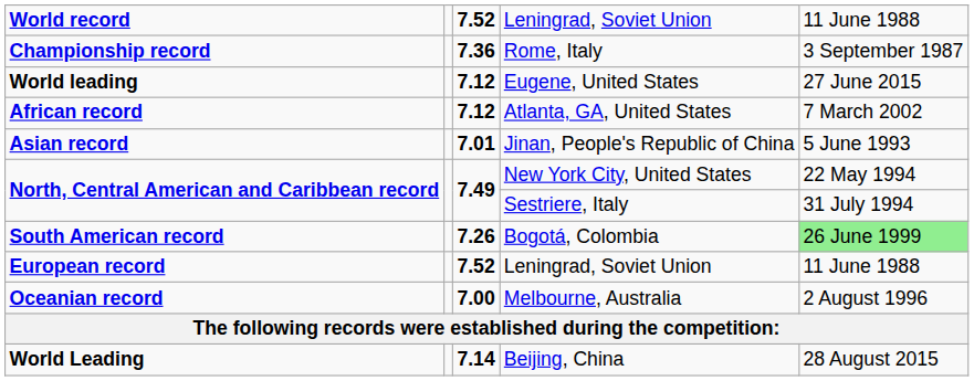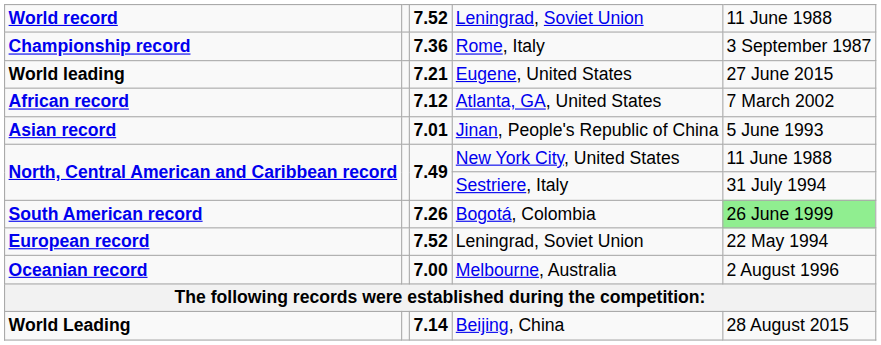Eugene, United States | column 3: 7.12 -> 7.21
New York City, United States | column 5: 22 May 1994 -> 11 June 1988
European record / Leningrad, Soviet Union | column 5: 11 June 1988 -> 22 May 1994
